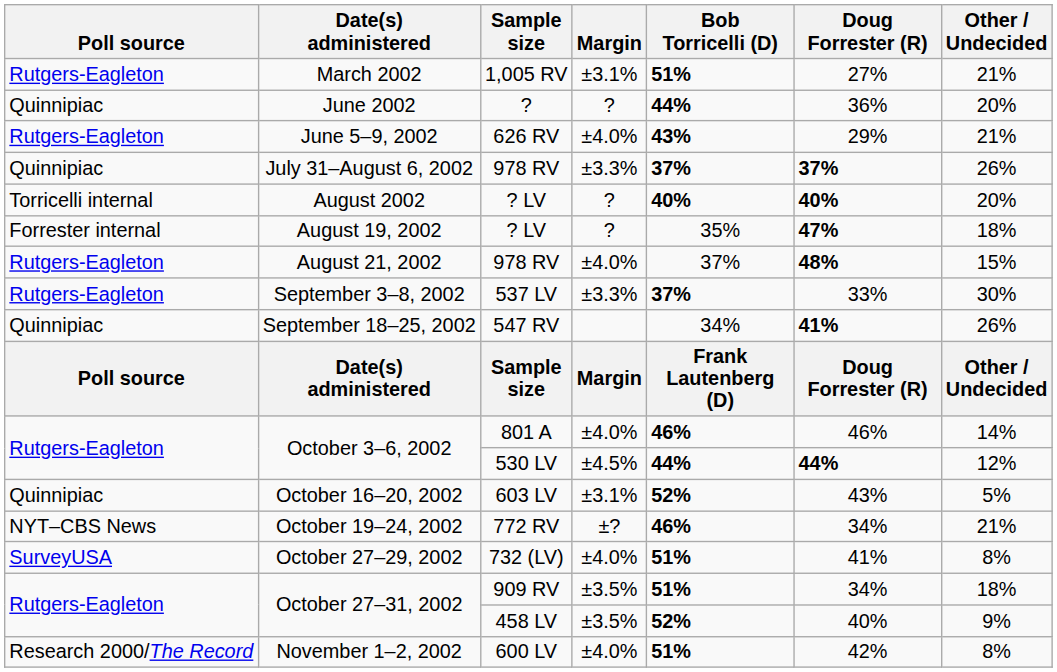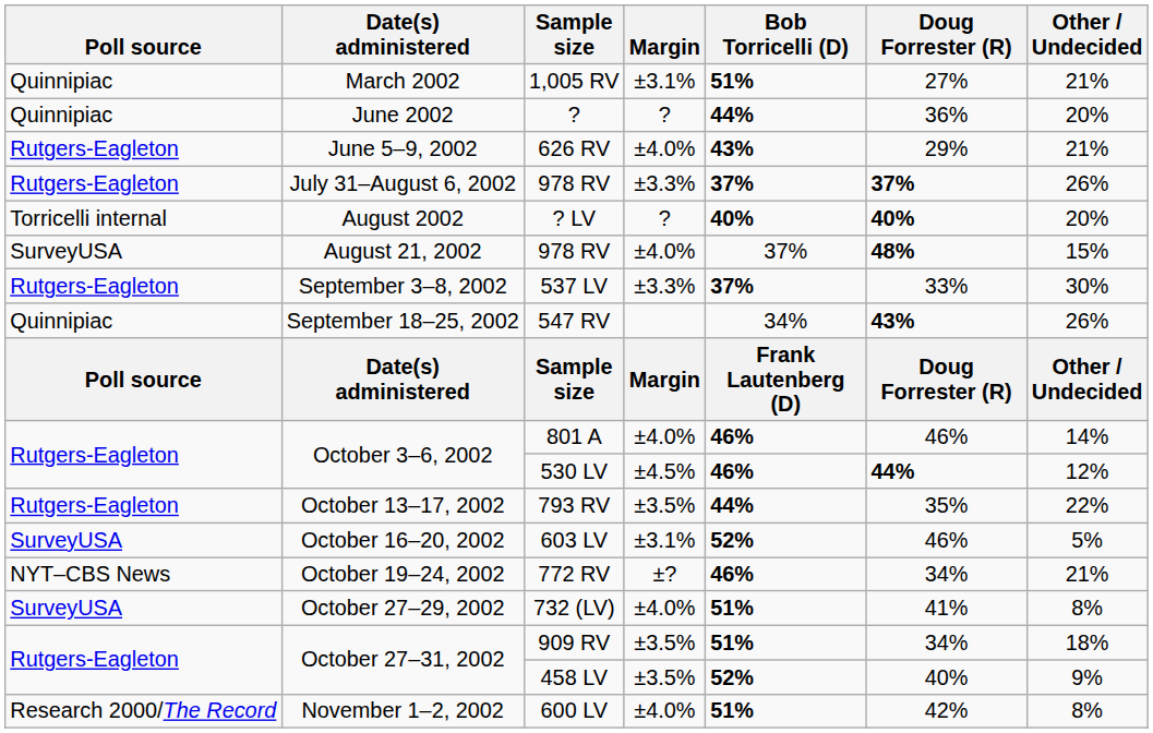March 2002 | Poll source: Rutgers-Eagleton -> Quinnipiac
July 31–August 6, 2002 | Poll source: Quinnipiac -> Rutgers-Eagleton
- row: Forrester internal | August 19, 2002 | ? LV | ? | 35% | 47% | 18%
August 21, 2002 | Poll source: Rutgers-Eagleton -> SurveyUSA
September 18–25, 2002 | Doug Forrester (R): 41% -> 43%
October 3–6, 2002 / 530 LV | Bob Torricelli (D): 44% -> 46%
+ row: Rutgers-Eagleton | October 13–17, 2002 | 793 RV | ±3.5% | 44% | 35% | 22%
October 16–20, 2002 | Poll source: Quinnipiac -> SurveyUSA
October 16–20, 2002 | Doug Forrester (R): 43% -> 46%
